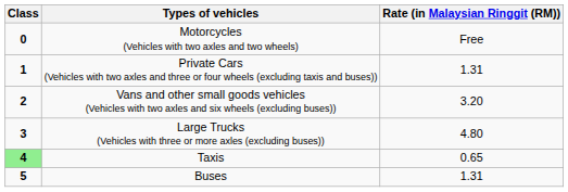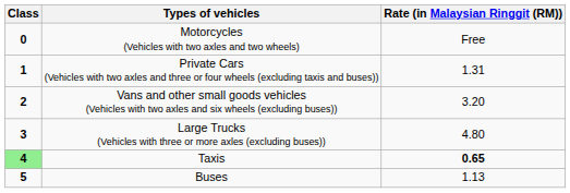Taxis | Rate (in Malaysian Ringgit (RM)): normal -> bold
Buses | Rate (in Malaysian Ringgit (RM)): 1.31 -> 1.13
